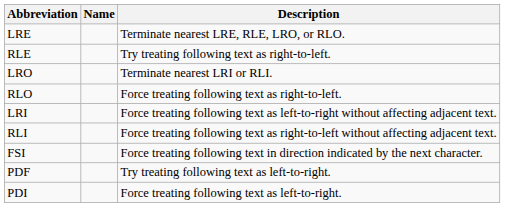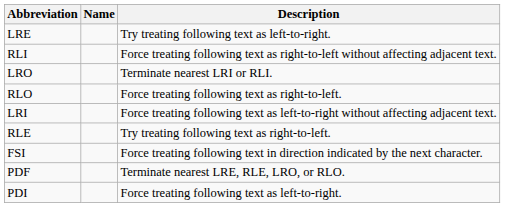LRE | Description: Terminate nearest LRE, RLE, LRO, or RLO. -> Try treating following text as left-to-right.
rows swapped: RLE <-> RLI
PDF | Description: Try treating following text as left-to-right. -> Terminate nearest LRE, RLE, LRO, or RLO.
